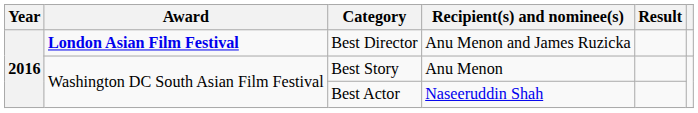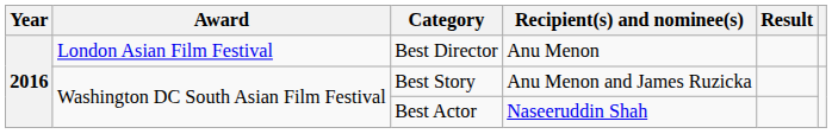Best Director | Award: bold -> normal
Best Director | Recipient(s) and nominee(s): Anu Menon and James Ruzicka -> Anu Menon
Best Story | Recipient(s) and nominee(s): Anu Menon -> Anu Menon and James Ruzicka
